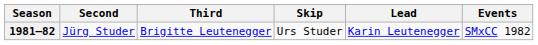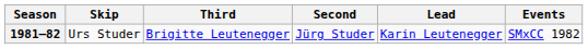columns swapped: Skip <-> Second
